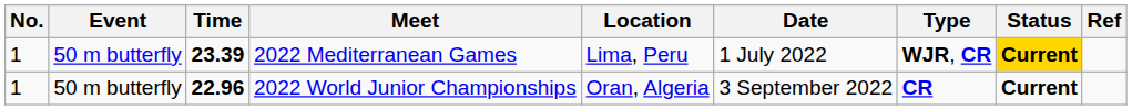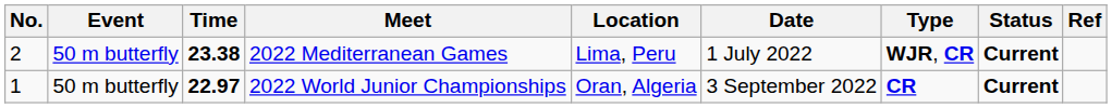2022 Mediterranean Games | No.: 1 -> 2
2022 Mediterranean Games | Time: 23.39 -> 23.38
2022 Mediterranean Games | Status: gold background -> no background
2022 World Junior Championships | Time: 22.96 -> 22.97
